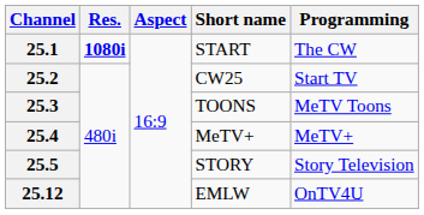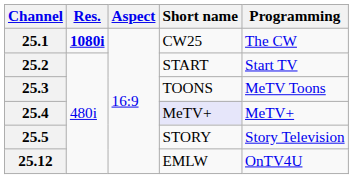25.1 | Short name: START -> CW25
25.2 | Short name: CW25 -> START
25.4 | Short name: no background -> lavender background
